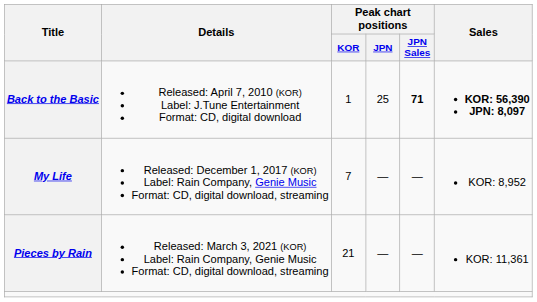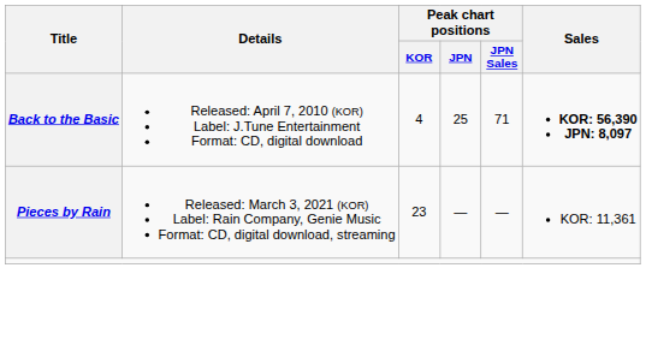Back to the Basic | Peak chart positions / KOR: 1 -> 4
Back to the Basic | Peak chart positions / JPN Sales: bold -> normal
- row: My Life | Released: December 1, 2017 (KOR) Label: Rain Company, Genie Music Format: CD, digital download, streaming | 7 | — | — | KOR: 8,952
Pieces by Rain | Peak chart positions / KOR: 21 -> 23
